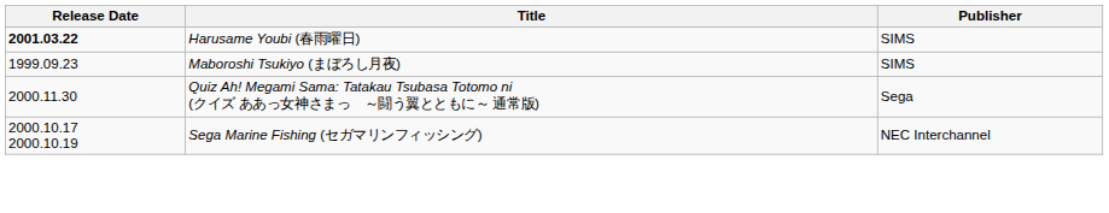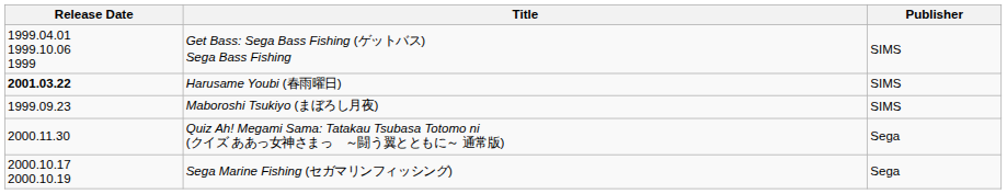+ row: 1999.04.01 1999.10.06 1999 | Get Bass: Sega Bass Fishing (ゲットバス) Sega Bass Fishing | SIMS
Sega Marine Fishing (セガマリンフィッシング) | Publisher: NEC Interchannel -> Sega
